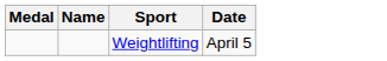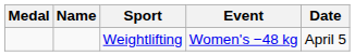+ column: Event | Women's −48 kg
